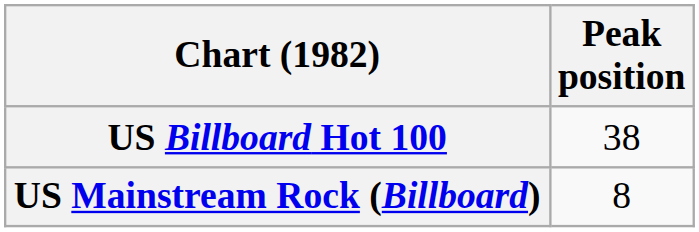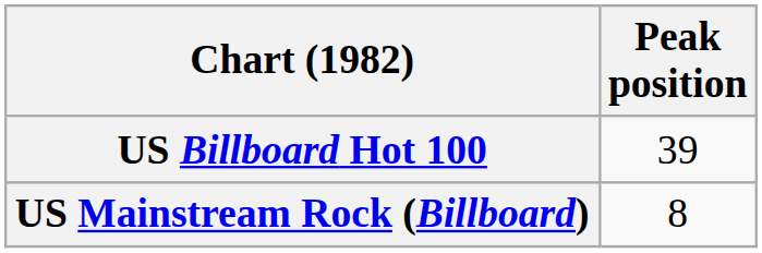US Billboard Hot 100 | Peak position: 38 -> 39
